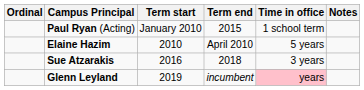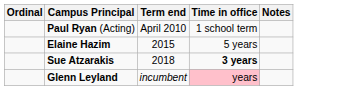- column: Term start | January 2010 | 2010 | 2016 | 2019
Paul Ryan (Acting) | Term end: 2015 -> April 2010
Elaine Hazim | Term end: April 2010 -> 2015
Sue Atzarakis | Time in office: normal -> bold
